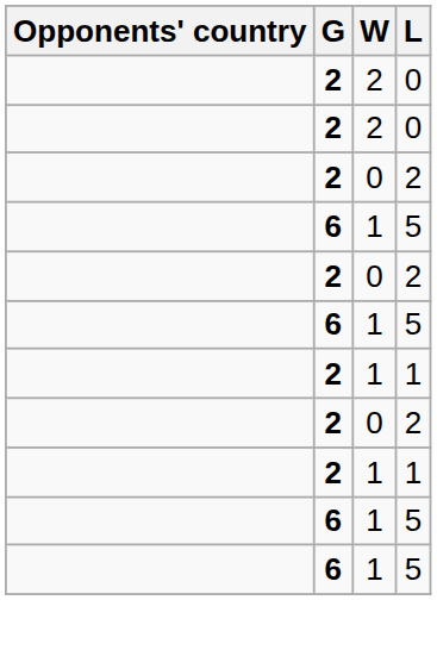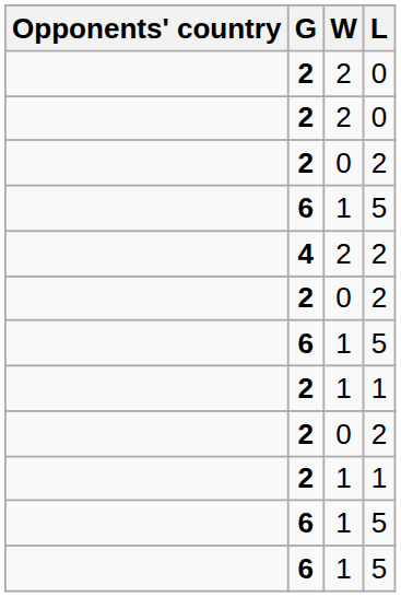+ row: 4 | 2 | 2
